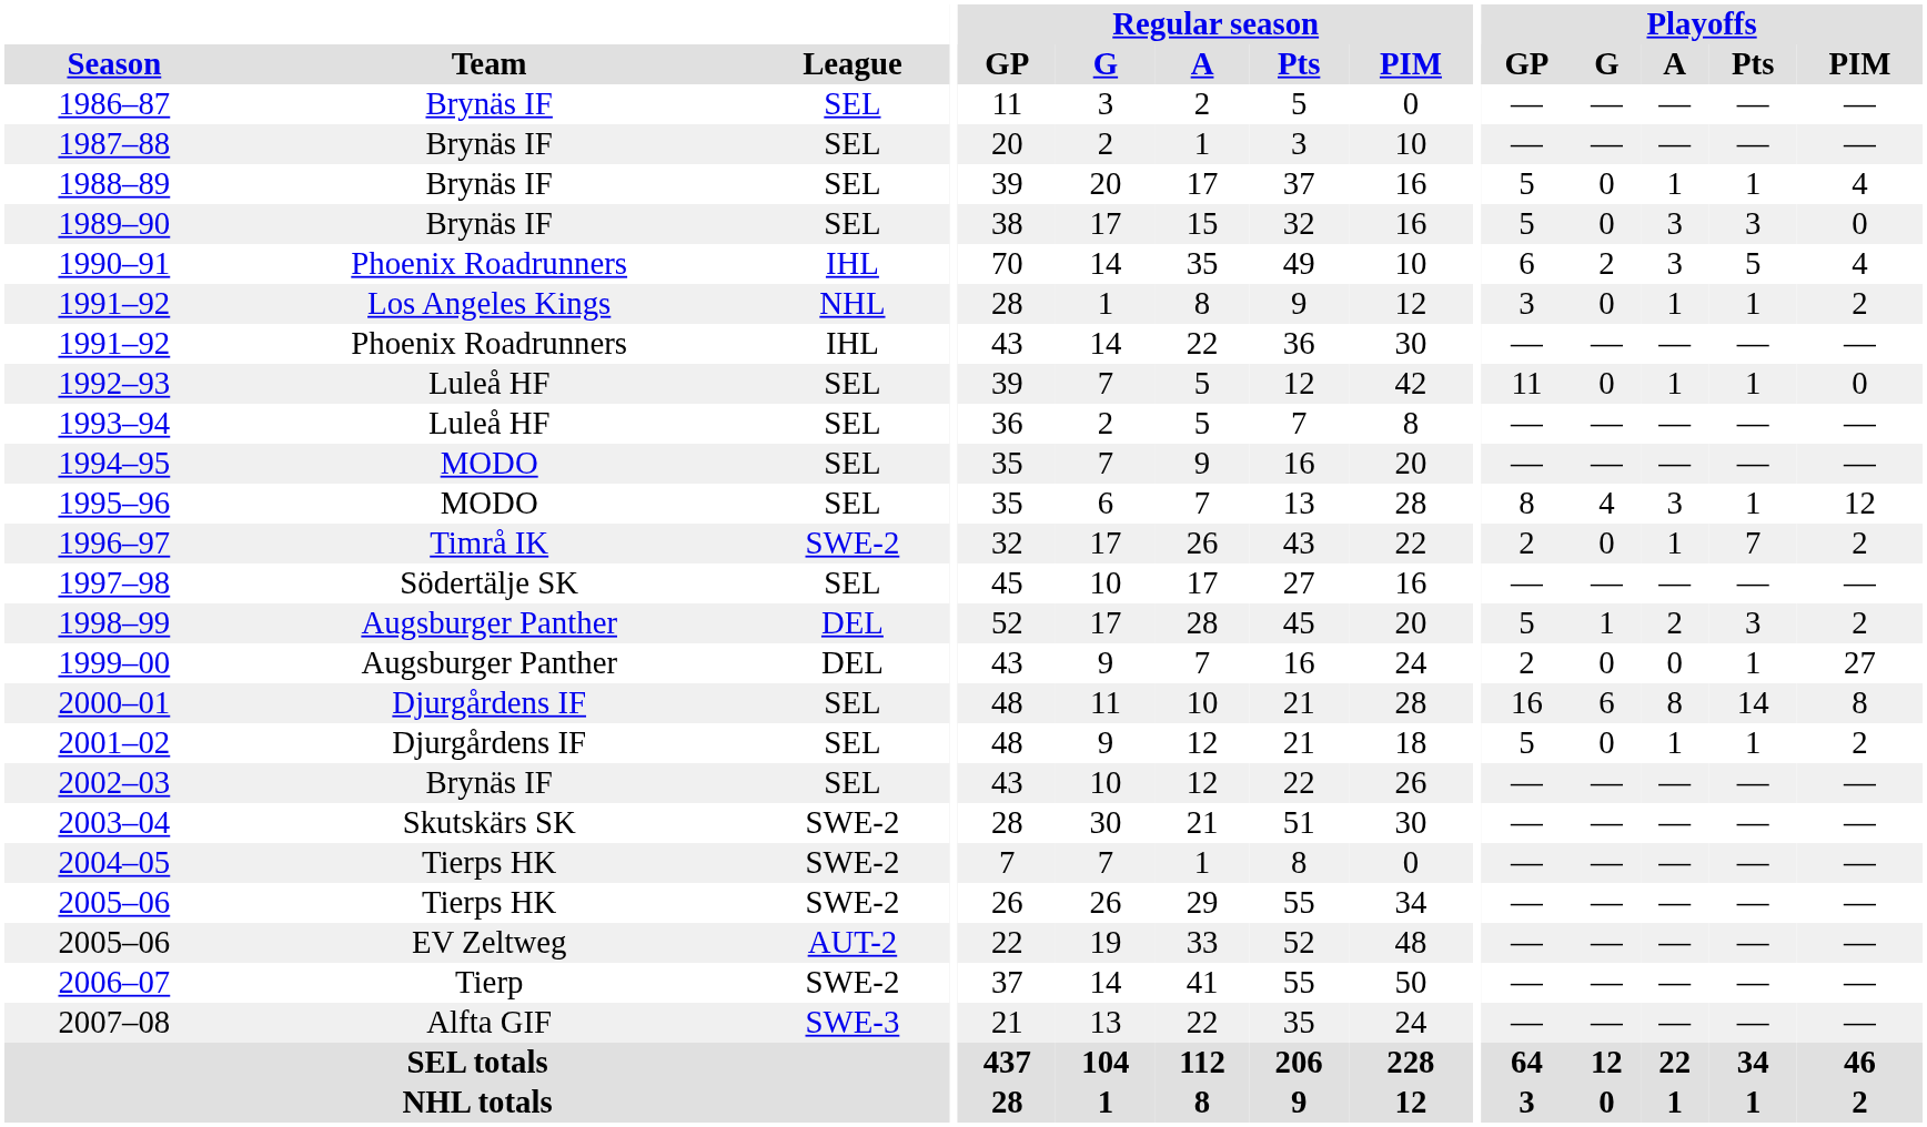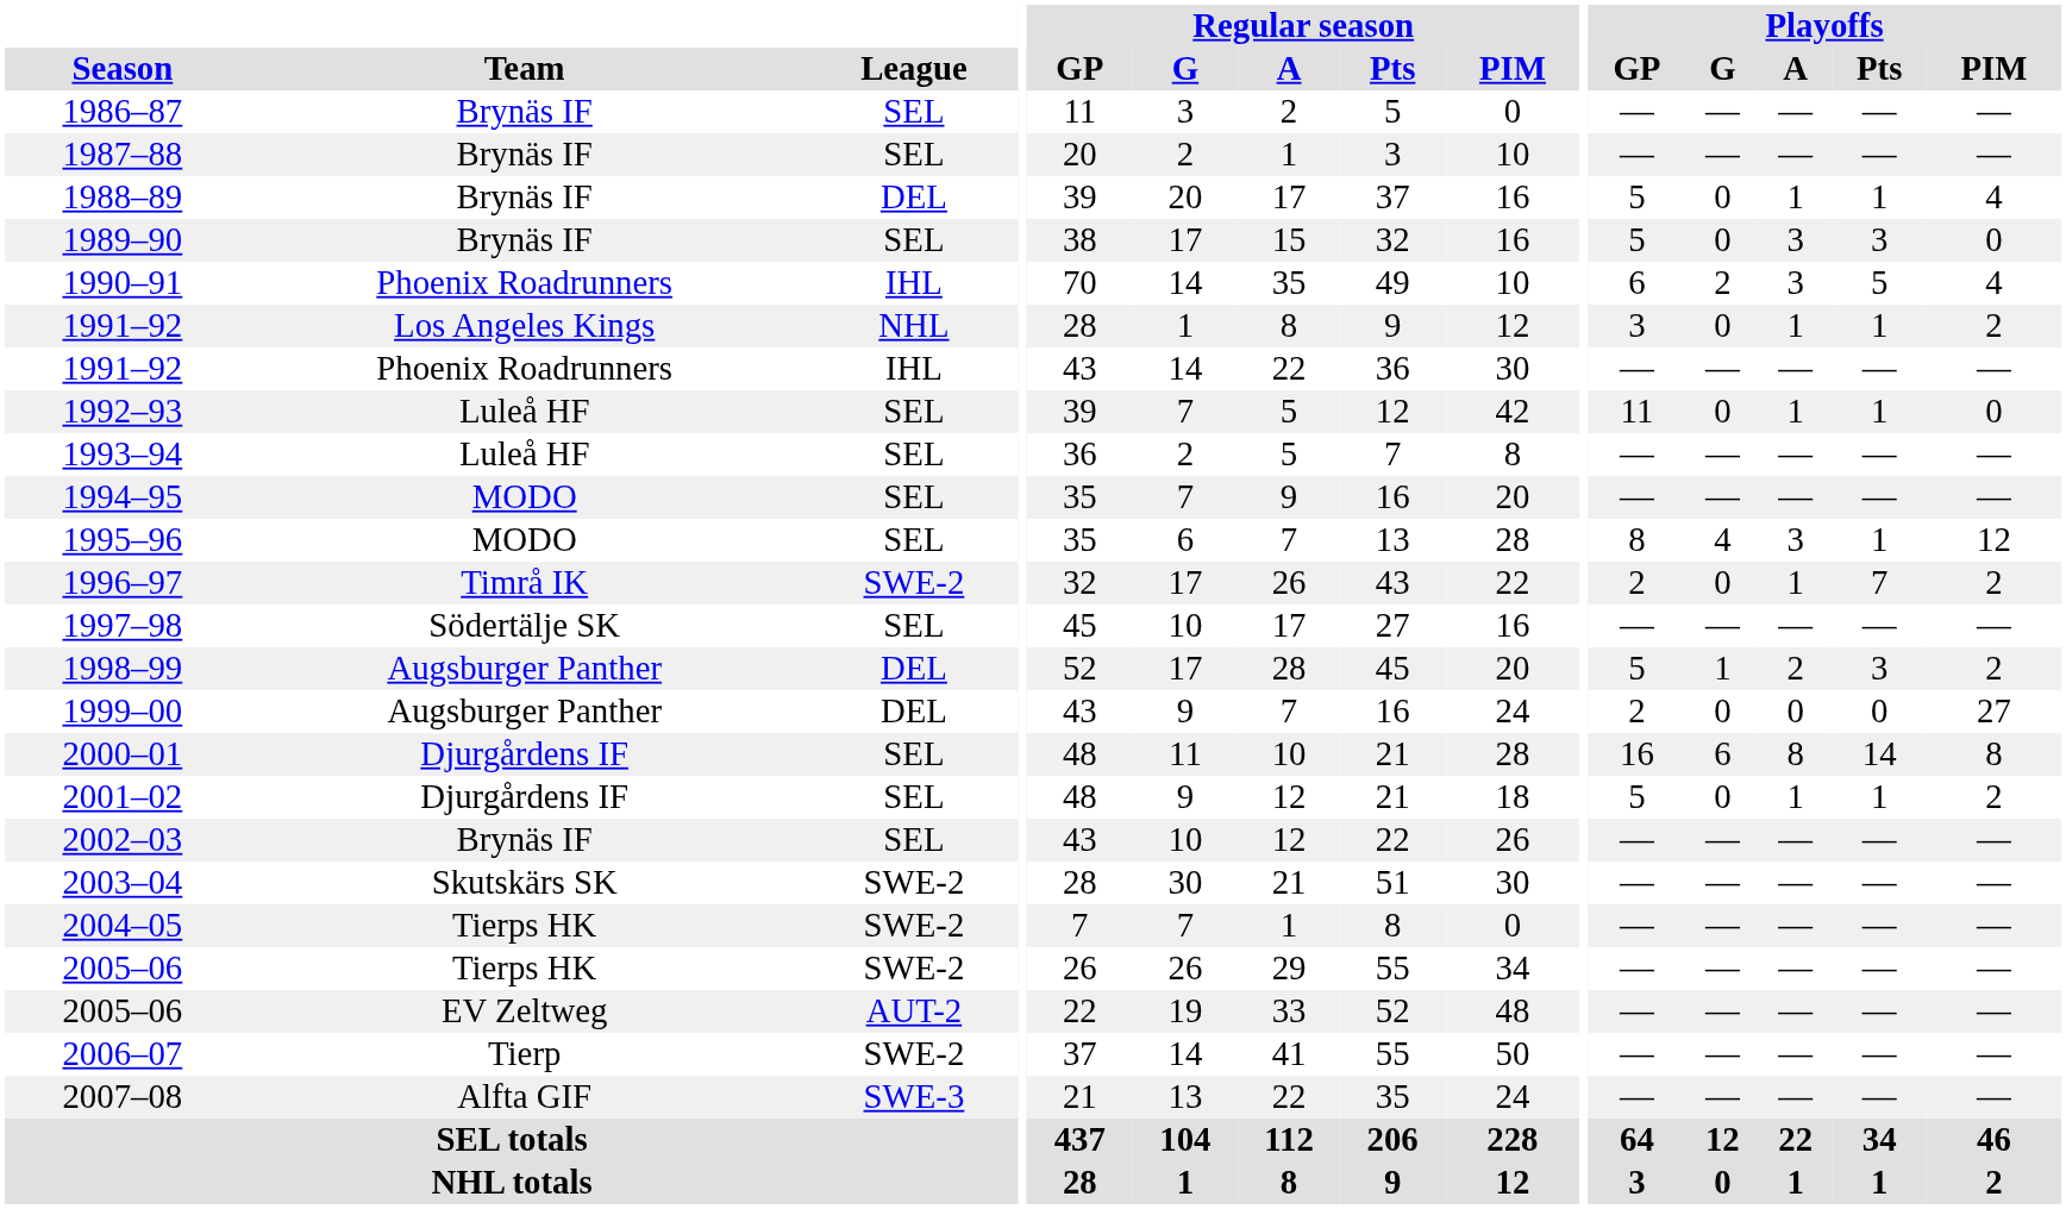1988–89 | League: SEL -> DEL
1999–00 | Playoffs / Pts: 1 -> 0
